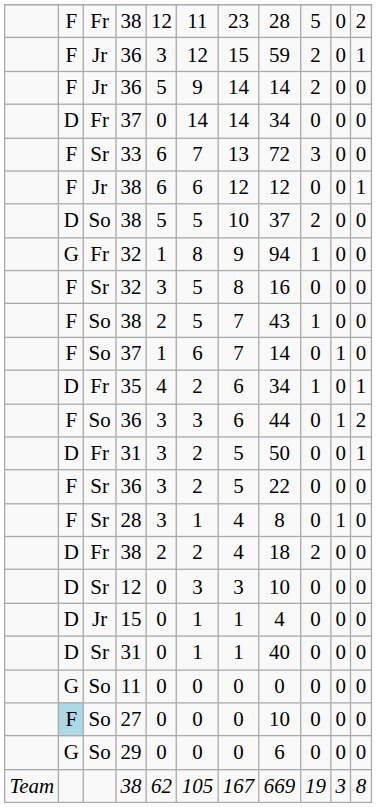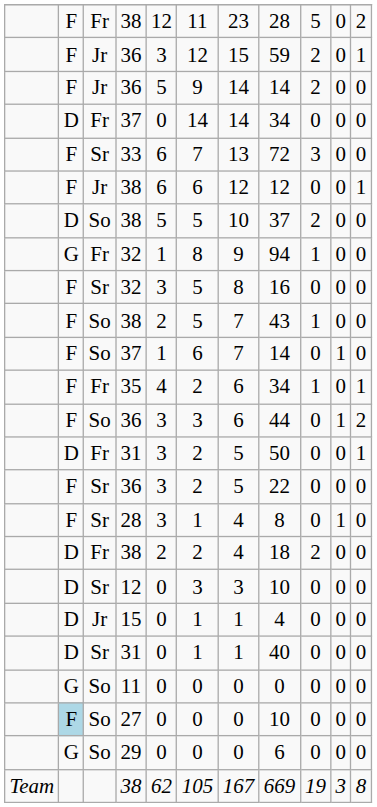35 | column 2: D -> F
